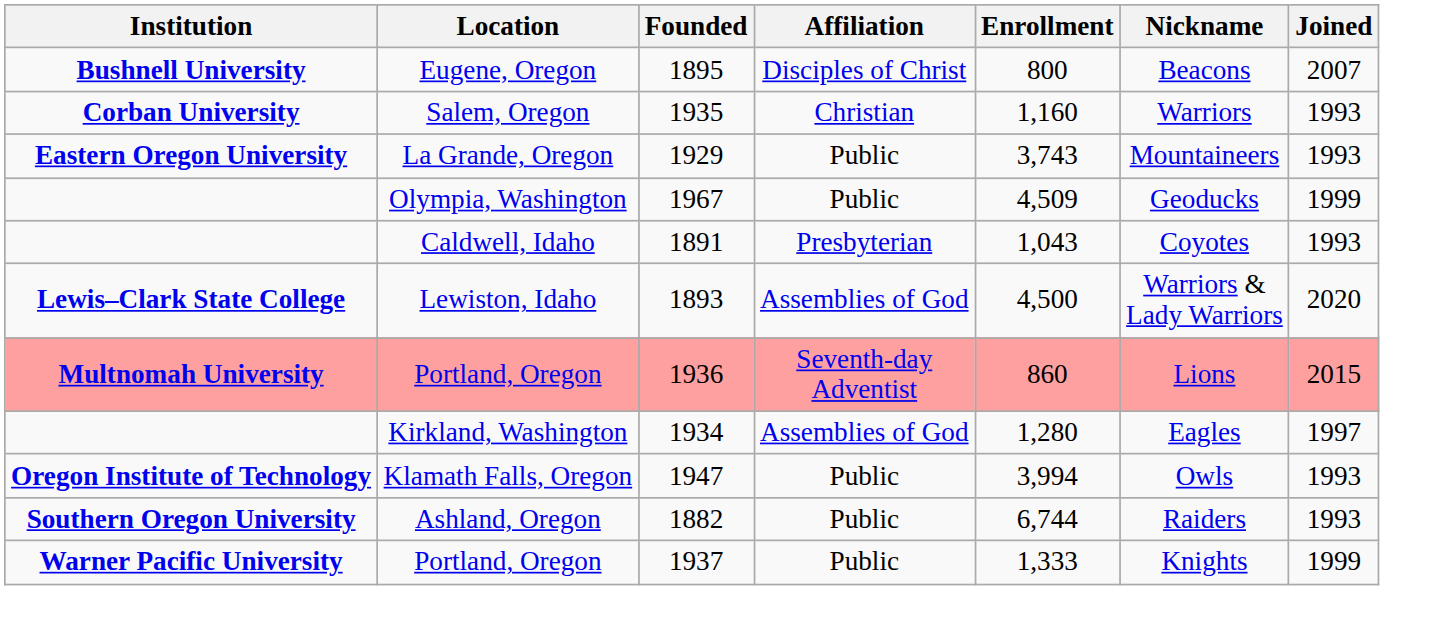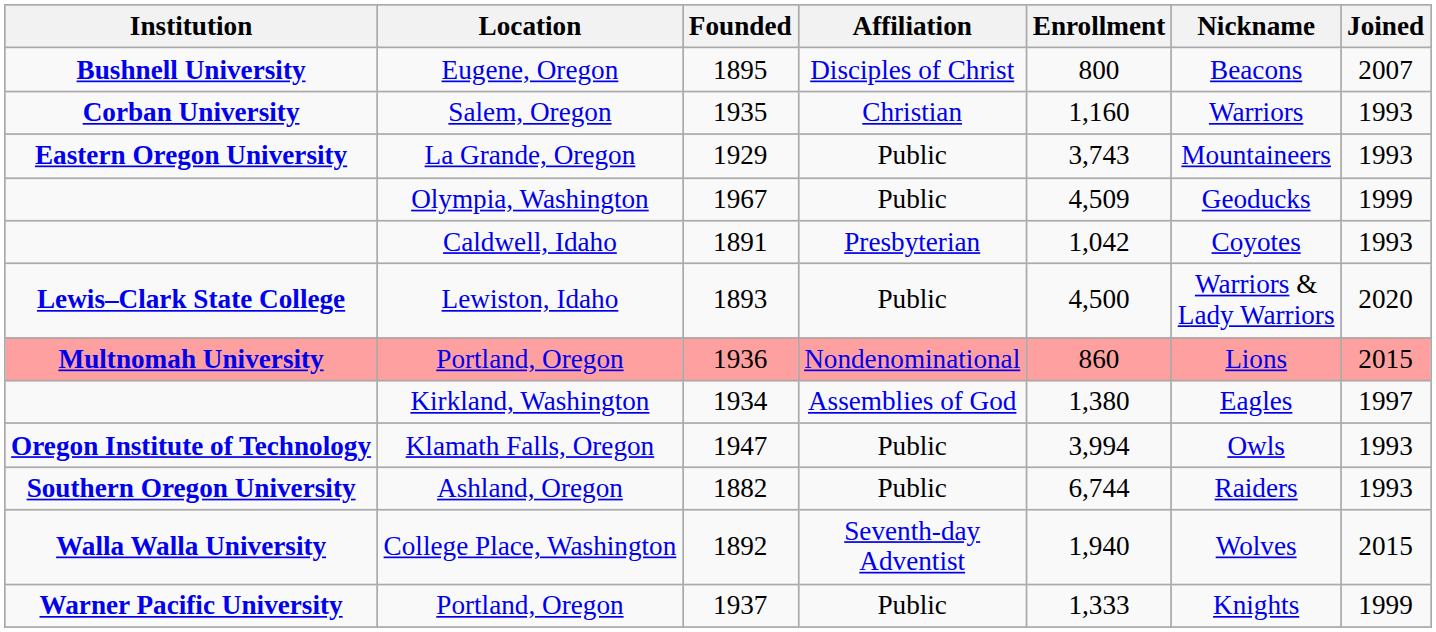Caldwell, Idaho | Enrollment: 1,043 -> 1,042
Lewiston, Idaho | Affiliation: Assemblies of God -> Public
Portland, Oregon / 1936 | Affiliation: Seventh-day Adventist -> Nondenominational
Kirkland, Washington | Enrollment: 1,280 -> 1,380
+ row: Walla Walla University | College Place, Washington | 1892 | Seventh-day Adventist | 1,940 | Wolves | 2015
